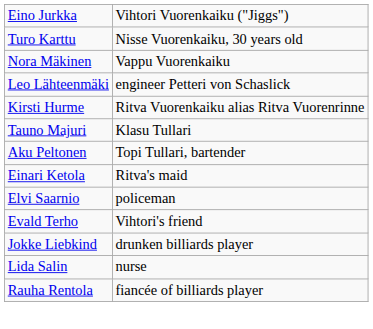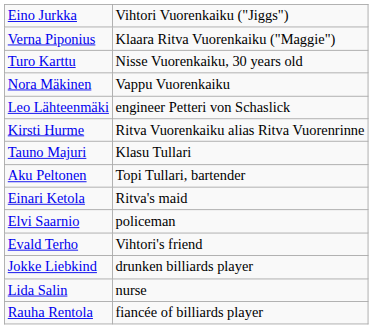+ row: Verna Piponius | Klaara Ritva Vuorenkaiku ("Maggie")
